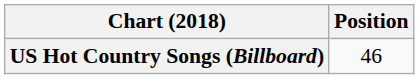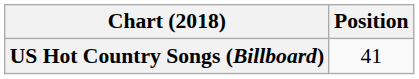US Hot Country Songs (Billboard) | Position: 46 -> 41
